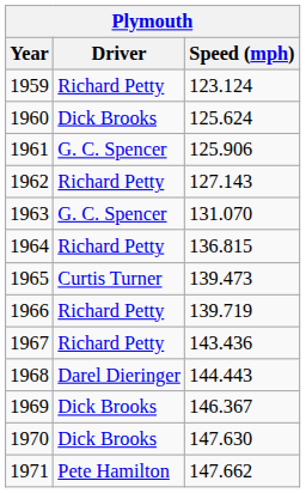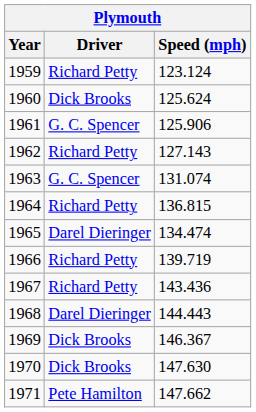1963 | Speed (mph): 131.070 -> 131.074
1965 | Driver: Curtis Turner -> Darel Dieringer
1965 | Speed (mph): 139.473 -> 134.474
